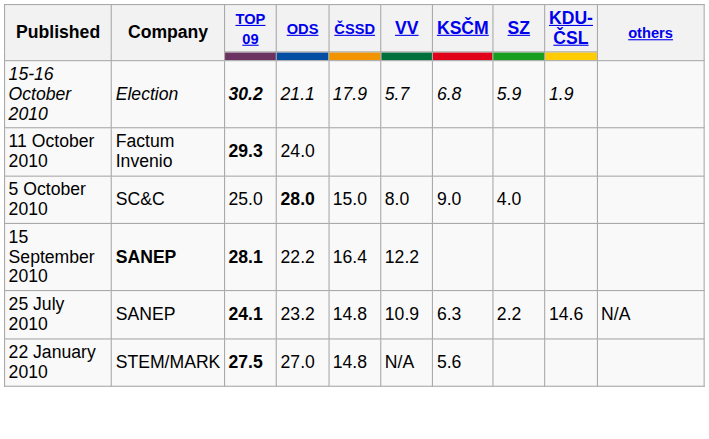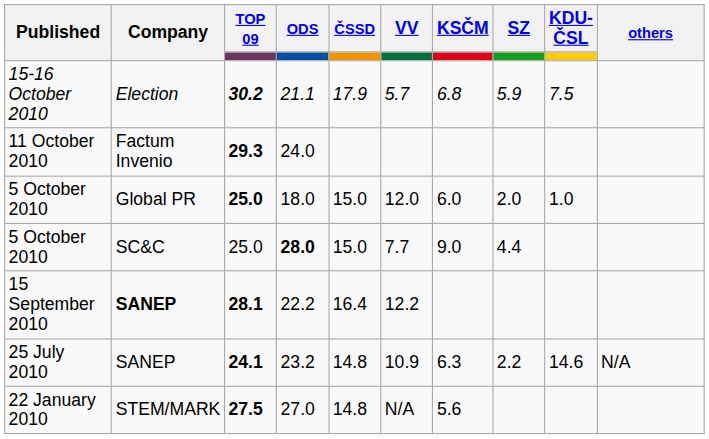21.1 | KDU-ČSL: 1.9 -> 7.5
+ row: 5 October 2010 | Global PR | 25.0 | 18.0 | 15.0 | 12.0 | 6.0 | 2.0 | 1.0
28.0 | VV: 8.0 -> 7.7
28.0 | SZ: 4.0 -> 4.4
